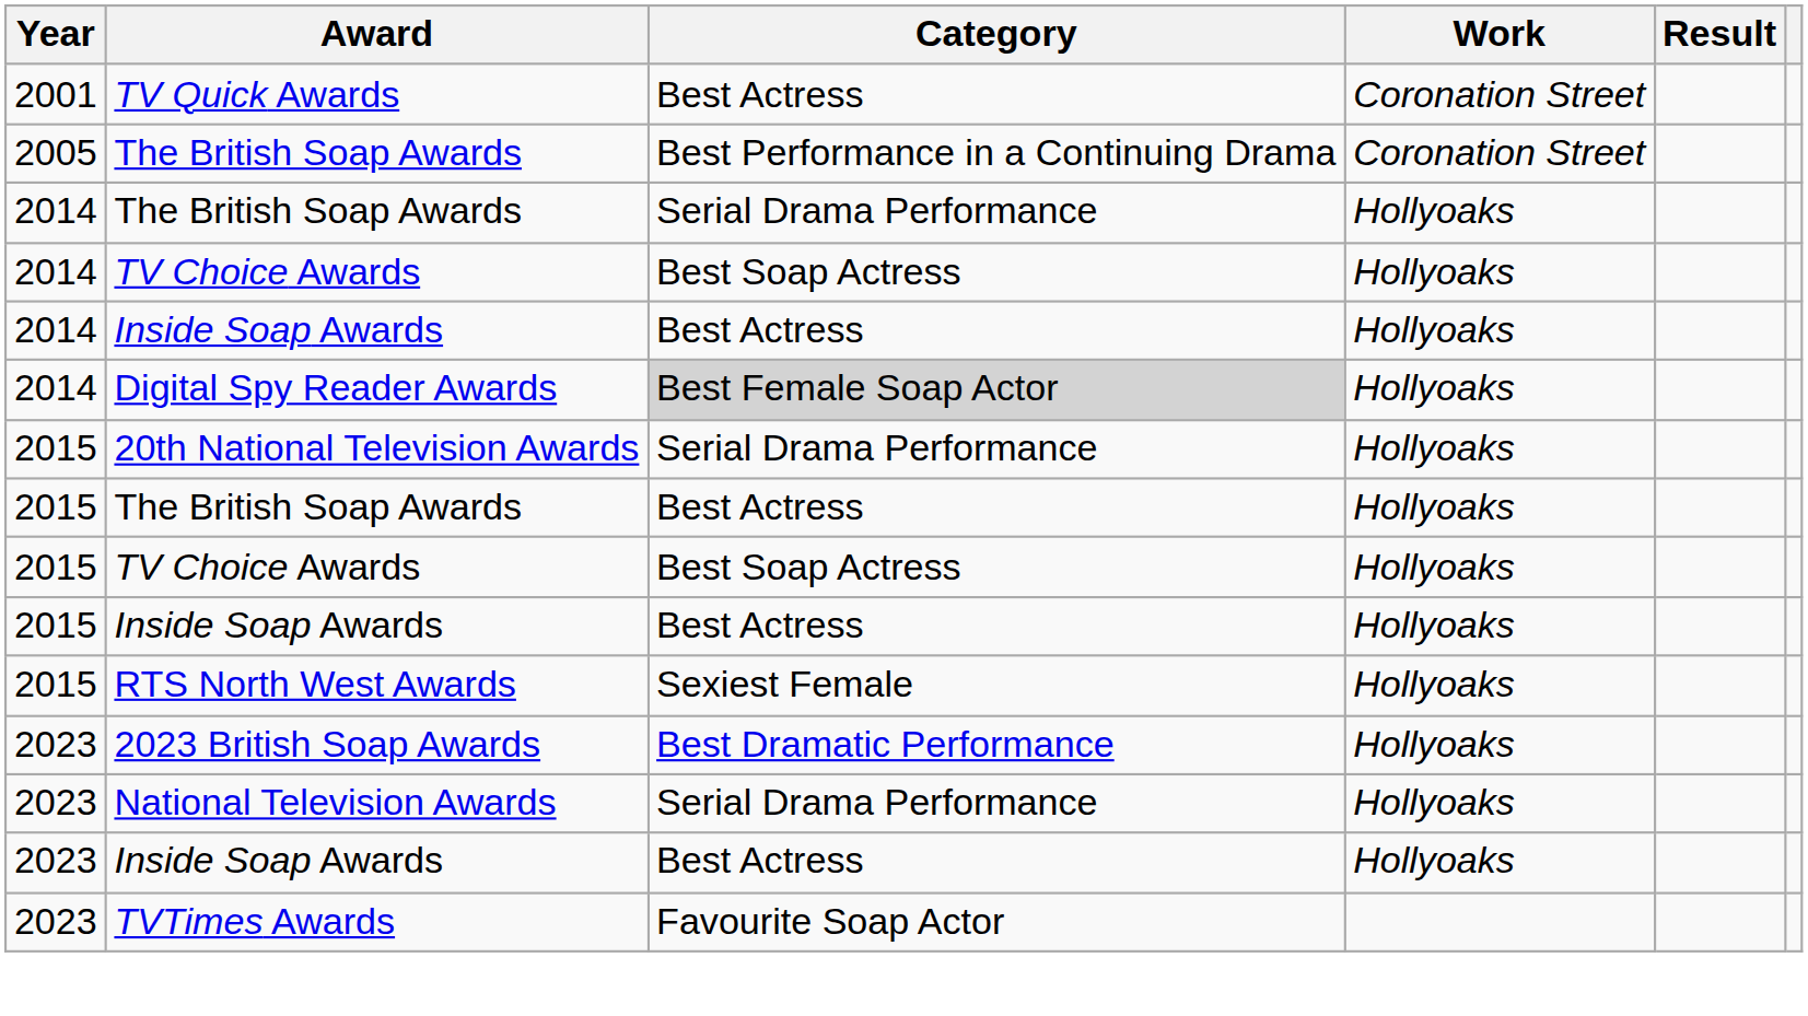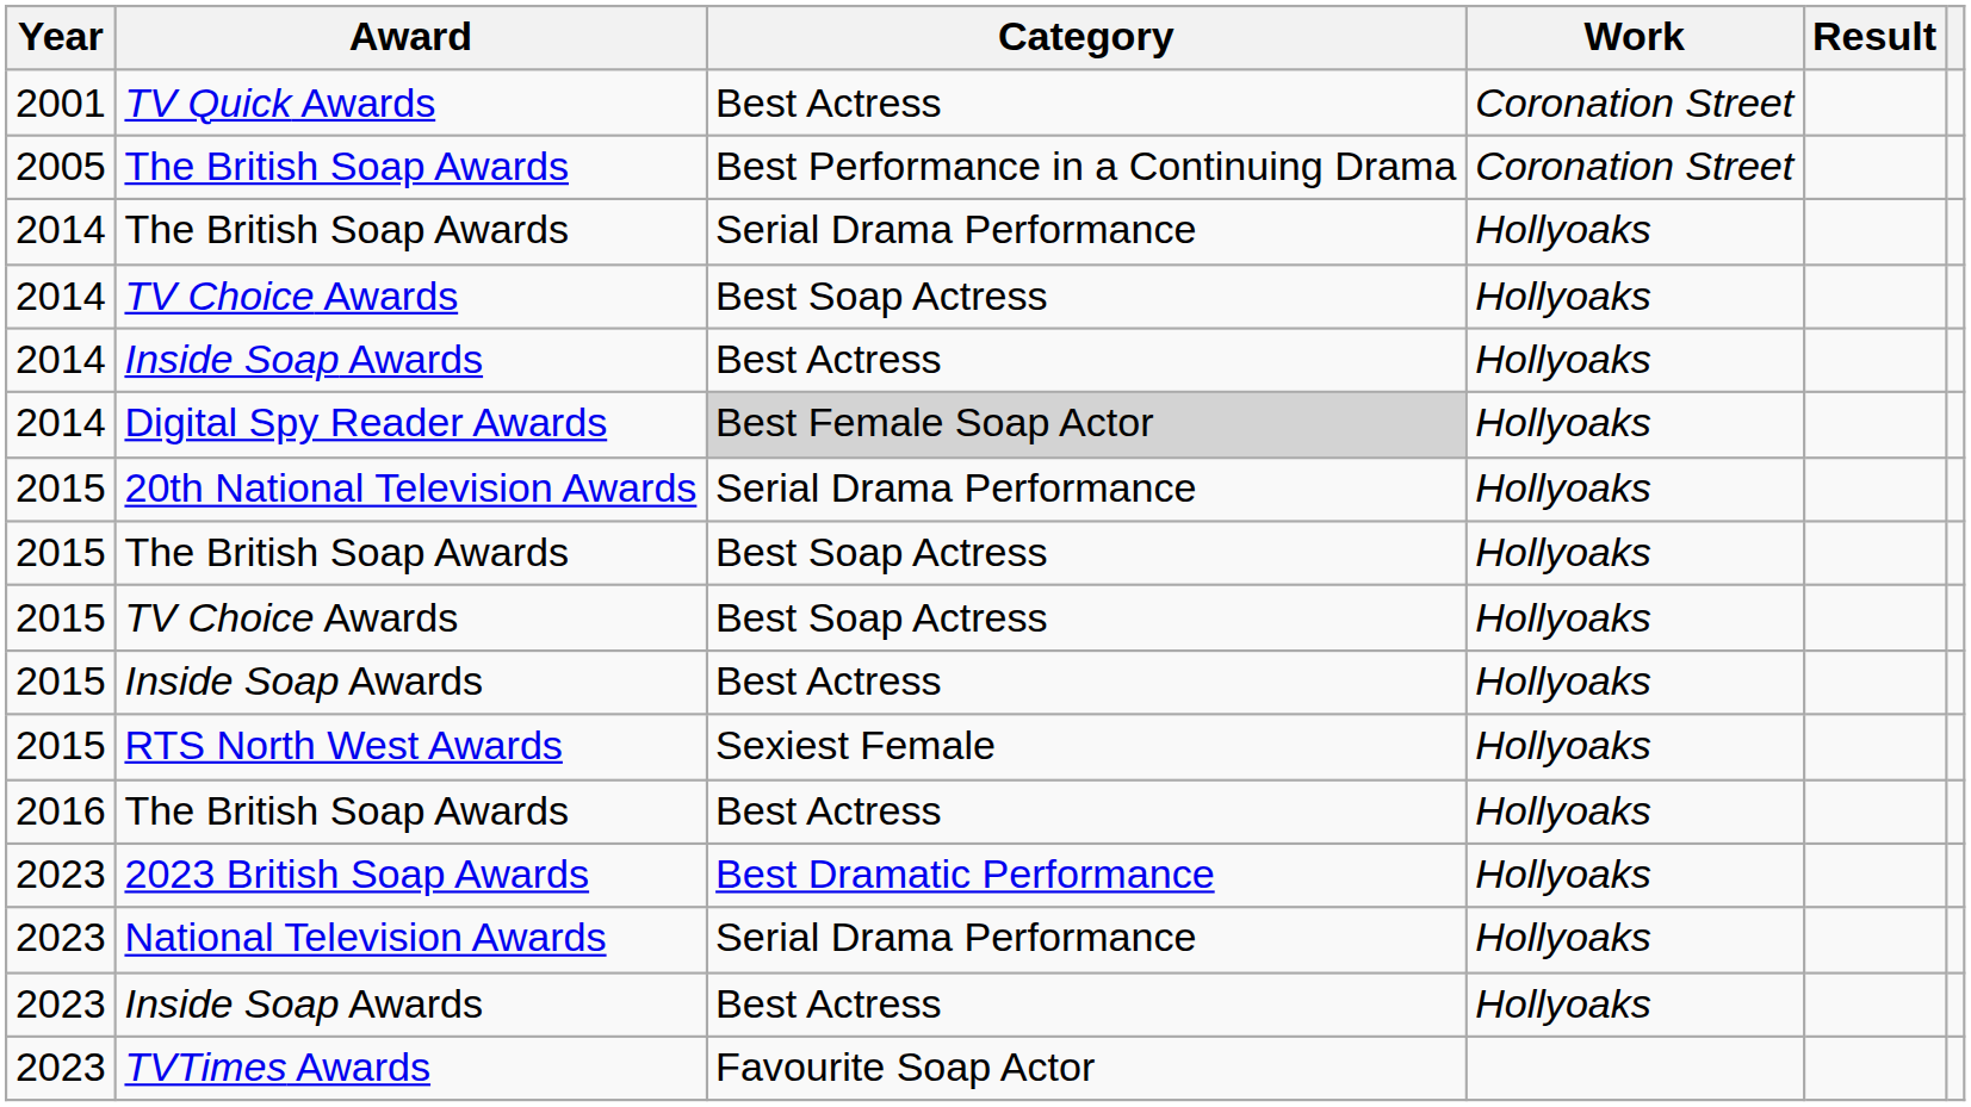2015 / The British Soap Awards | Category: Best Actress -> Best Soap Actress
+ row: 2016 | The British Soap Awards | Best Actress | Hollyoaks
